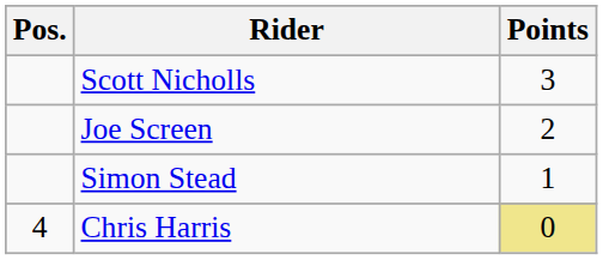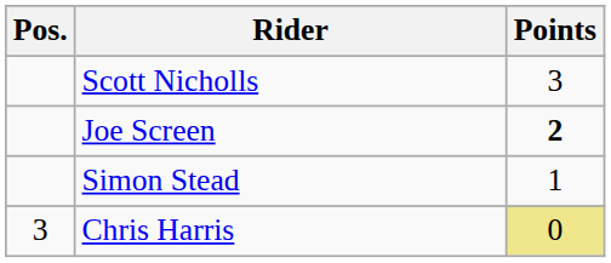Joe Screen | Points: normal -> bold
Chris Harris | Pos.: 4 -> 3
